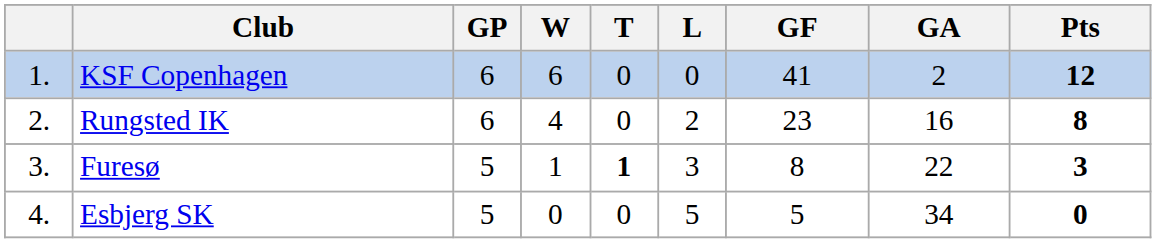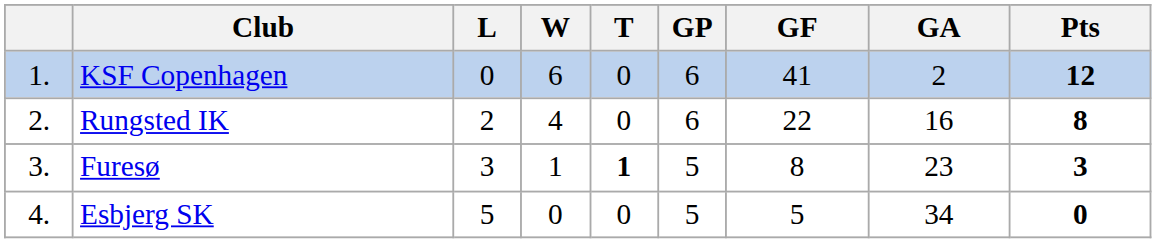columns swapped: GP <-> L
Rungsted IK | GF: 23 -> 22
Furesø | GA: 22 -> 23
